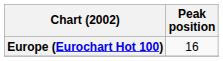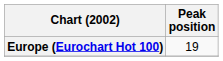Europe (Eurochart Hot 100) | Peak position: 16 -> 19
